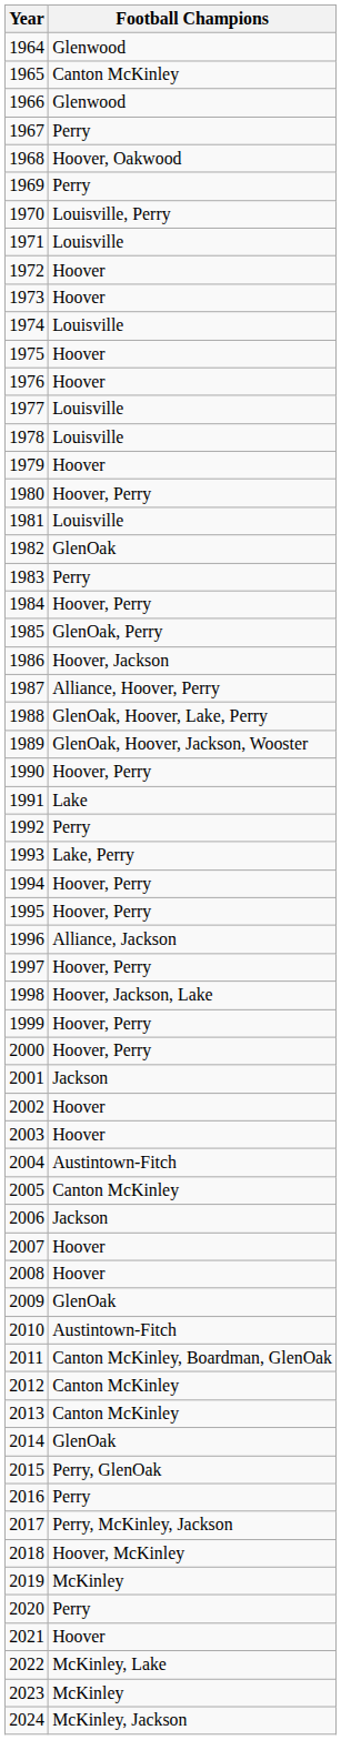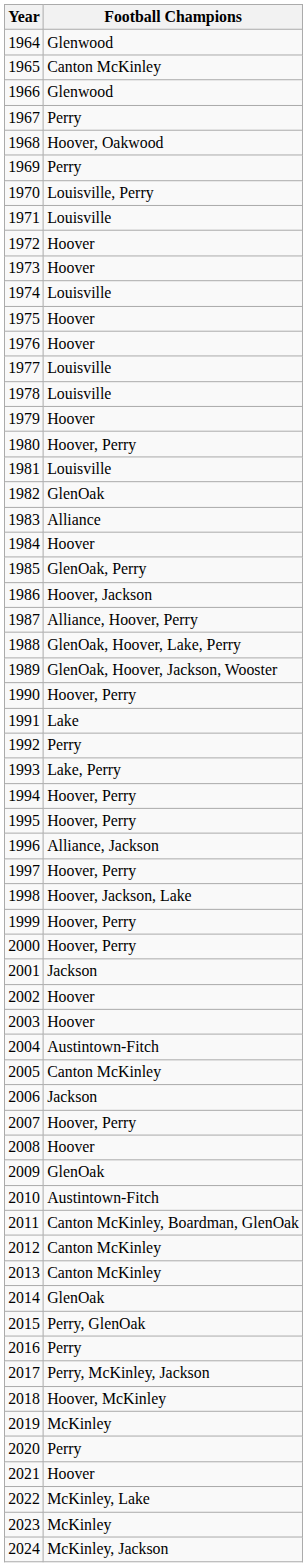1983 | Football Champions: Perry -> Alliance
1984 | Football Champions: Hoover, Perry -> Hoover
2007 | Football Champions: Hoover -> Hoover, Perry
